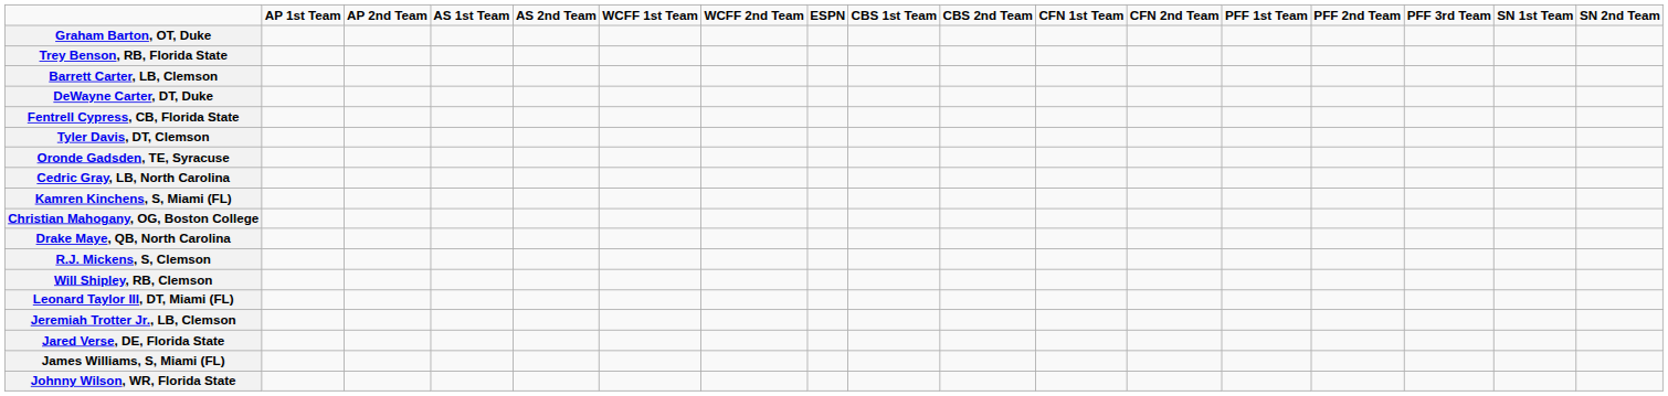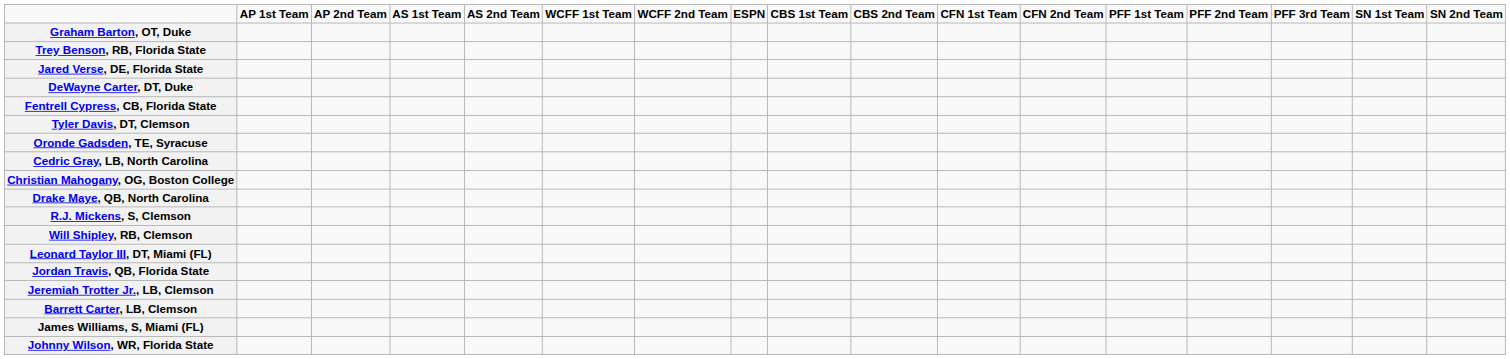rows swapped: Barrett Carter, LB, Clemson <-> Jared Verse, DE, Florida State
- row: Kamren Kinchens, S, Miami (FL)
+ row: Jordan Travis, QB, Florida State
